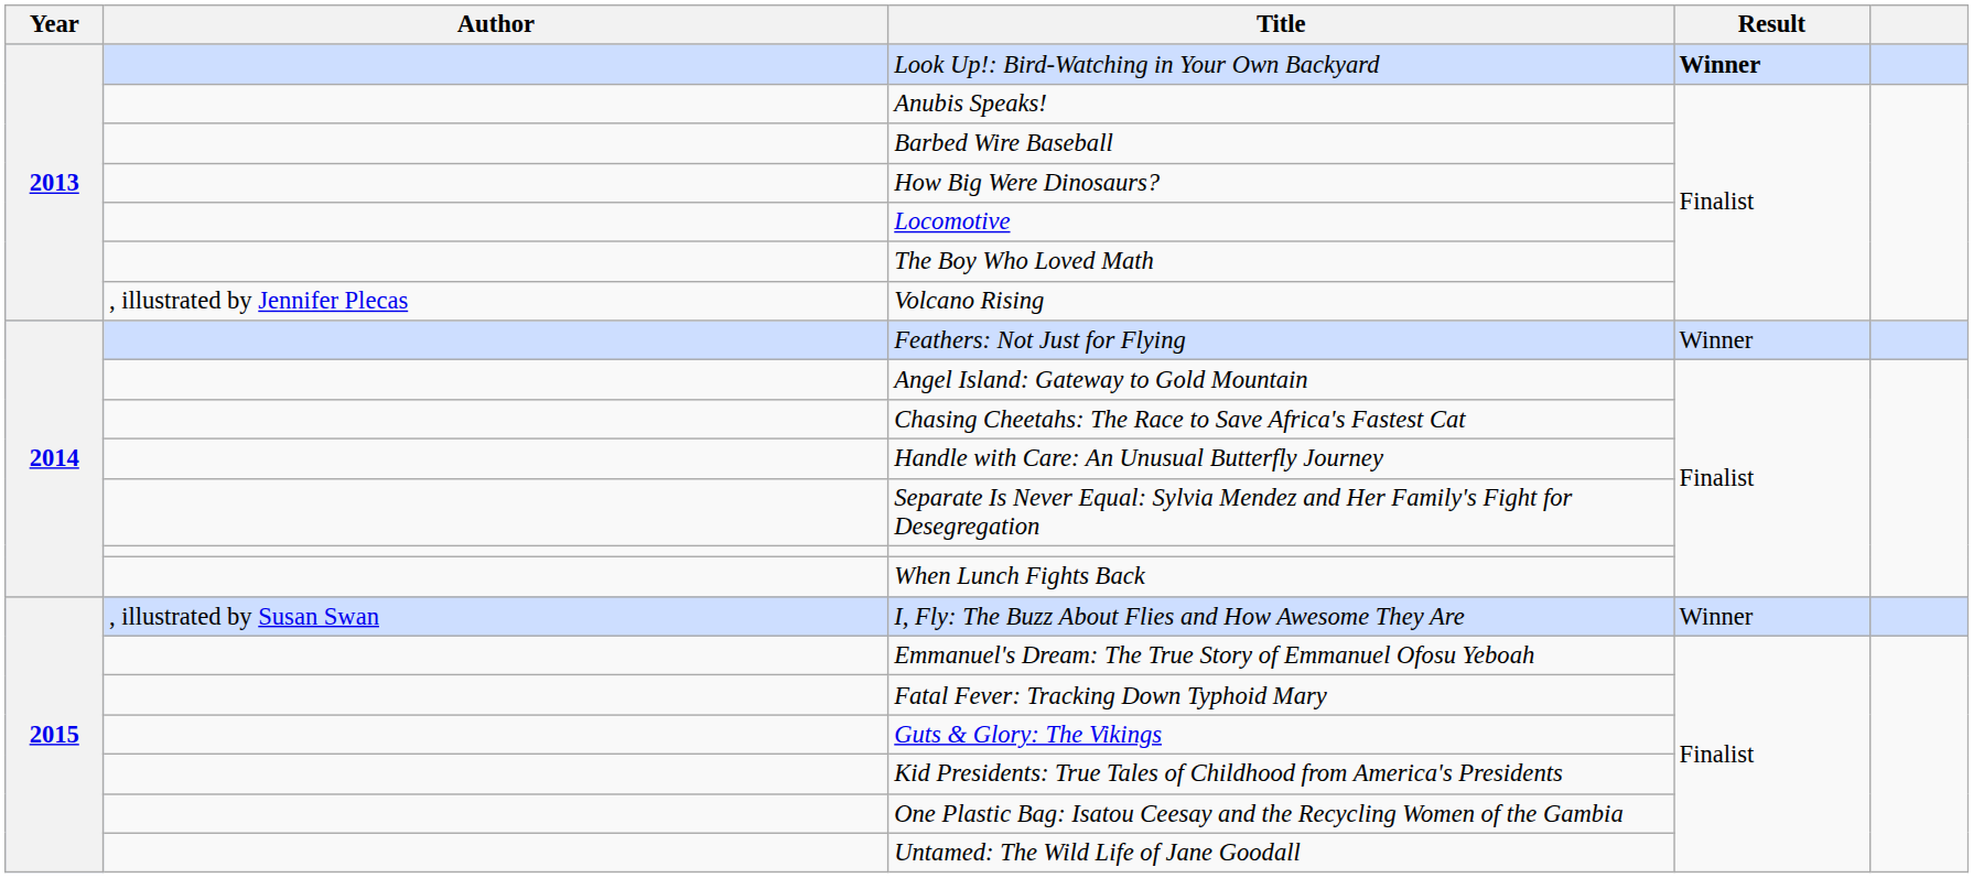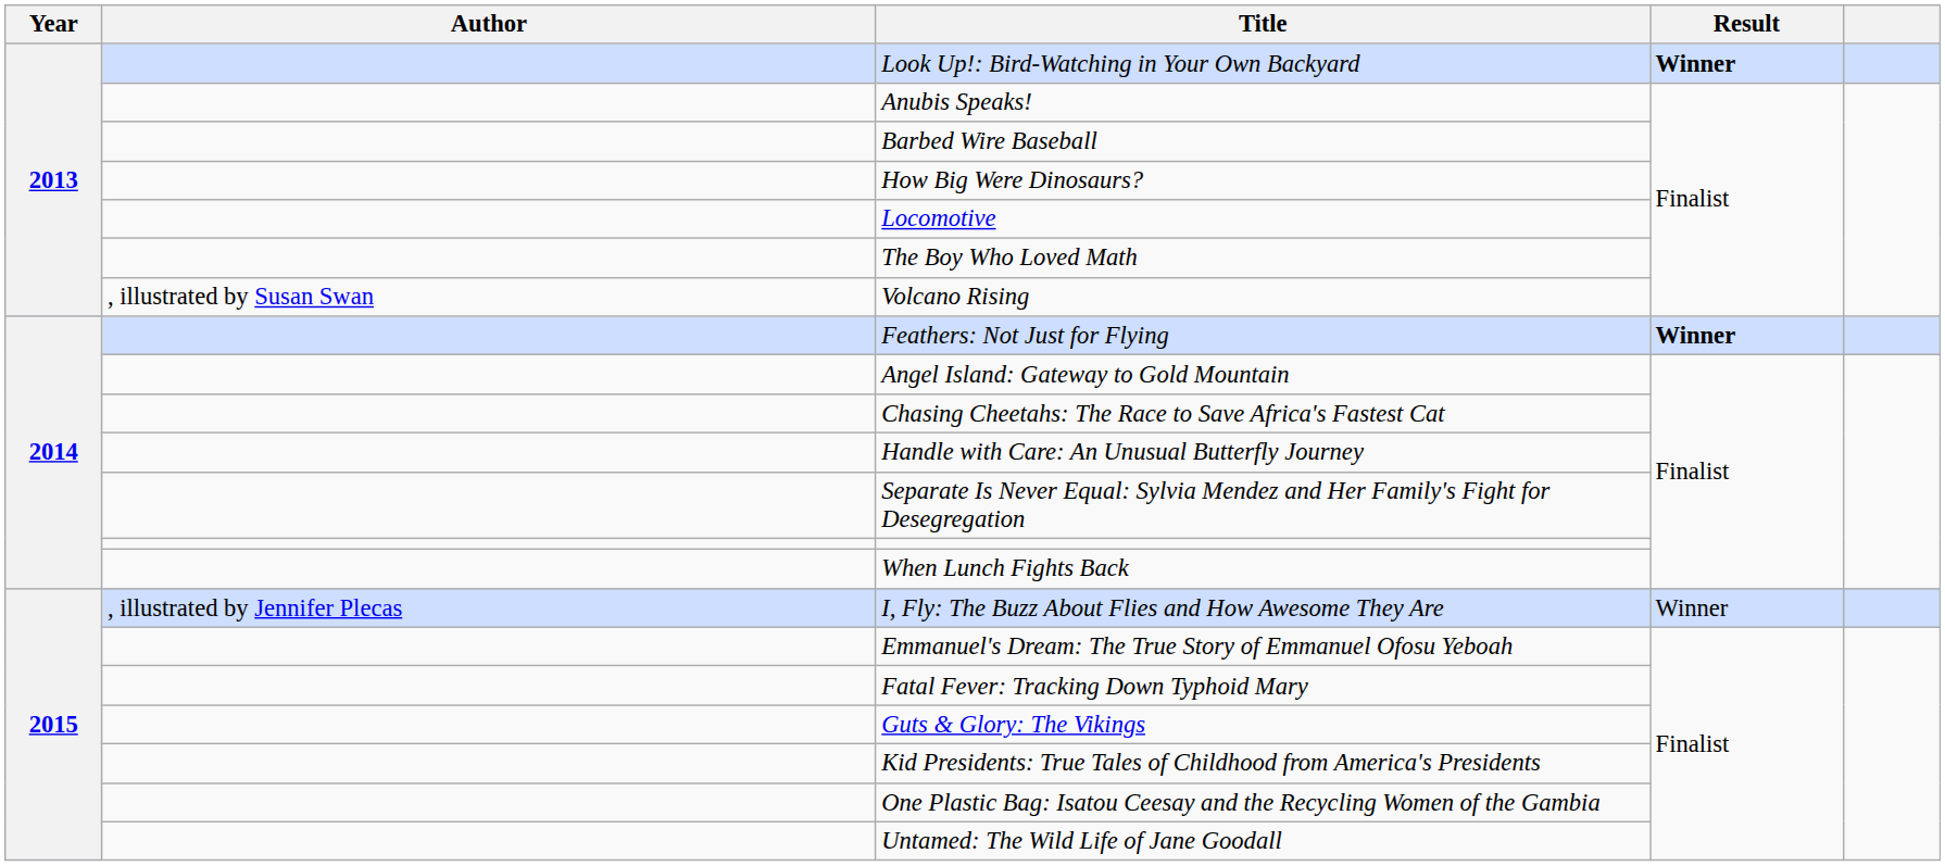Volcano Rising | Author: , illustrated by Jennifer Plecas -> , illustrated by Susan Swan
Feathers: Not Just for Flying | Result: normal -> bold
I, Fly: The Buzz About Flies and How Awesome They Are | Author: , illustrated by Susan Swan -> , illustrated by Jennifer Plecas
